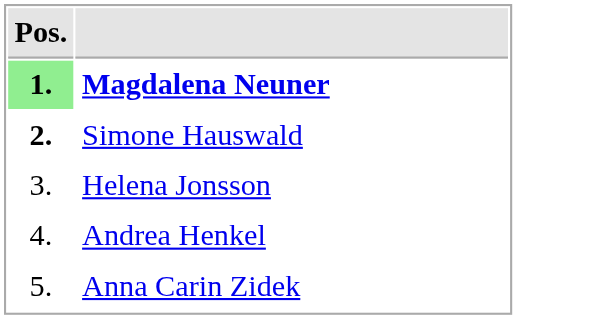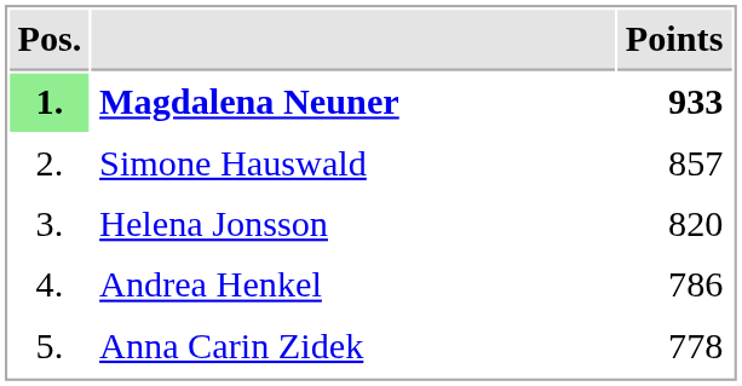+ column: Points | 933 | 857 | 820 | 786 | 778
Simone Hauswald | Pos.: bold -> normal
